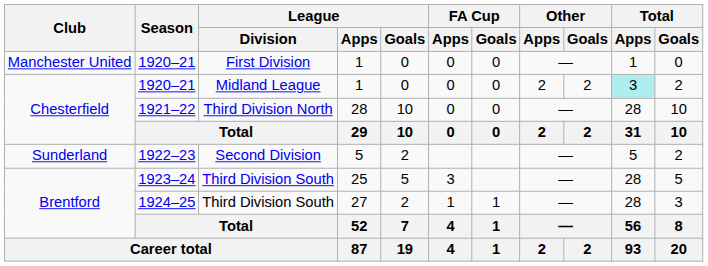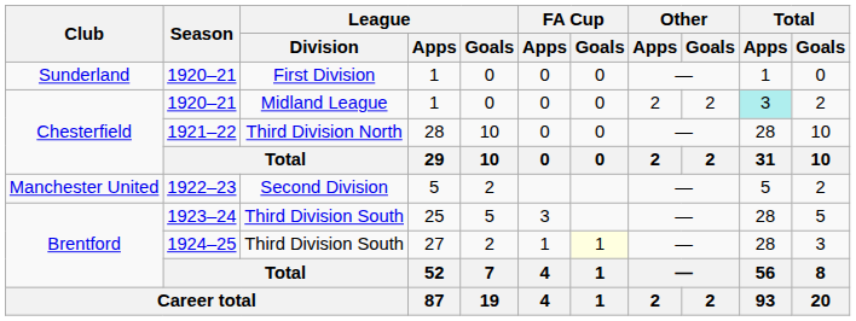1920–21 / First Division | Club: Manchester United -> Sunderland
1922–23 | Club: Sunderland -> Manchester United
1924–25 | FA Cup / Goals: no background -> lightyellow background
